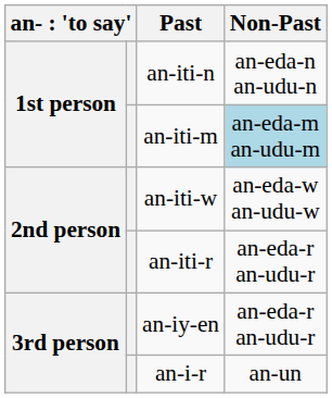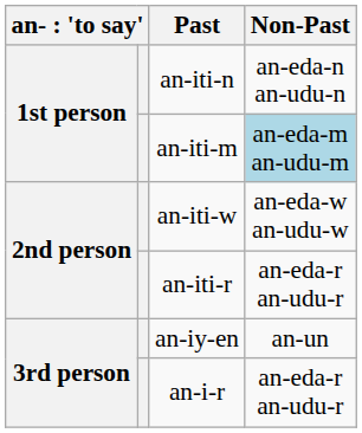an-iy-en | Non-Past: an-eda-r an-udu-r -> an-un
an-i-r | Non-Past: an-un -> an-eda-r an-udu-r
